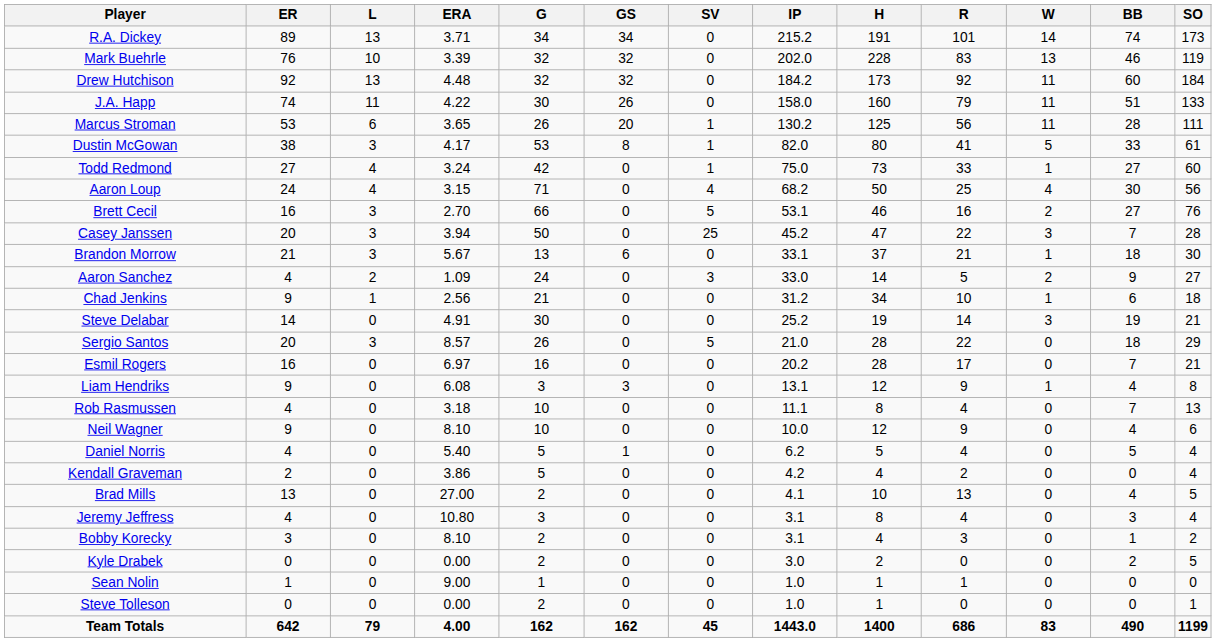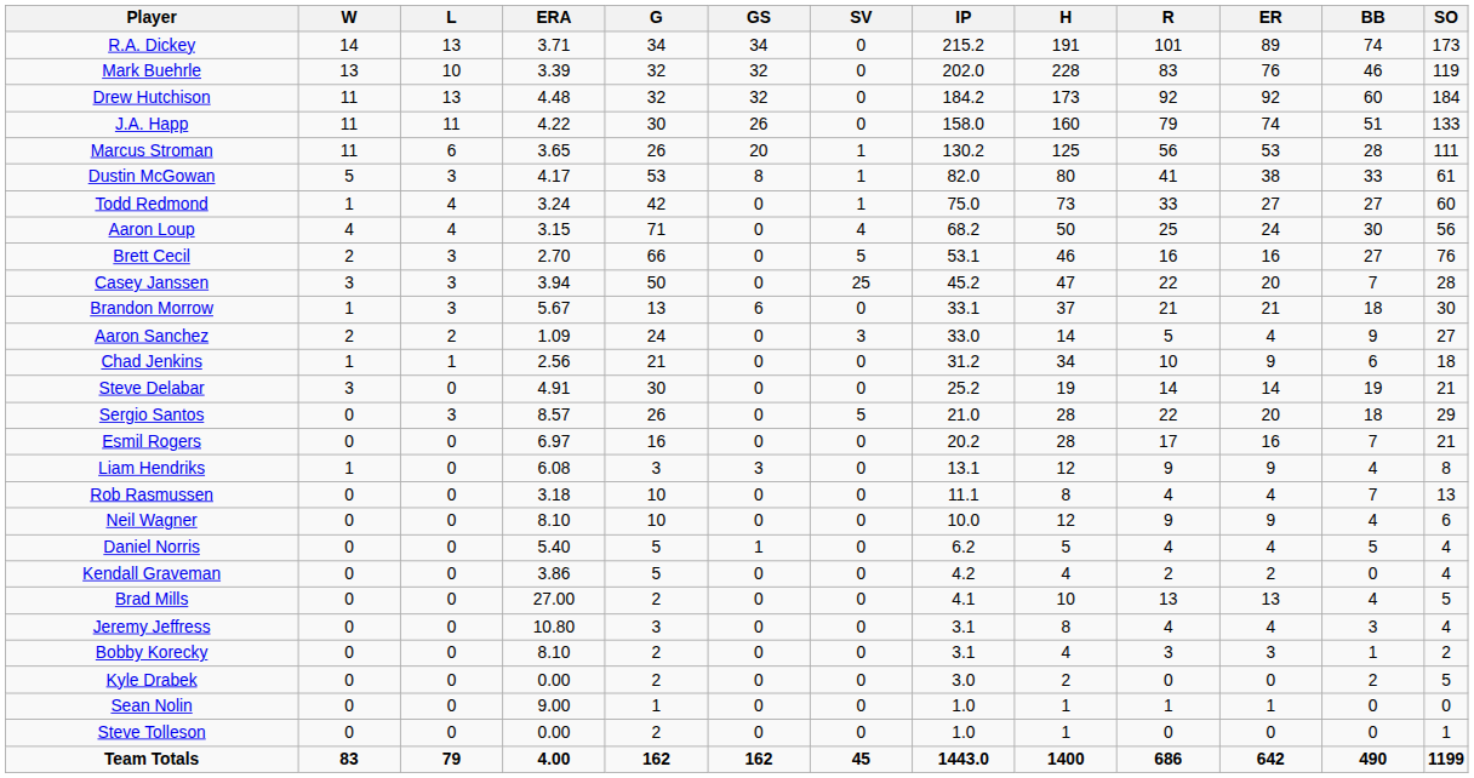columns swapped: W <-> ER
